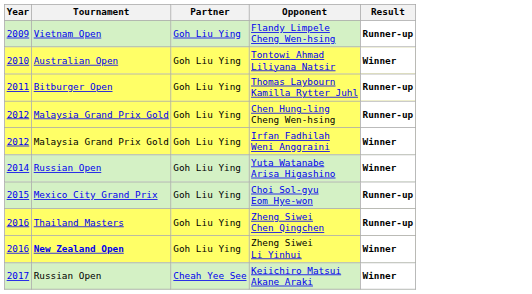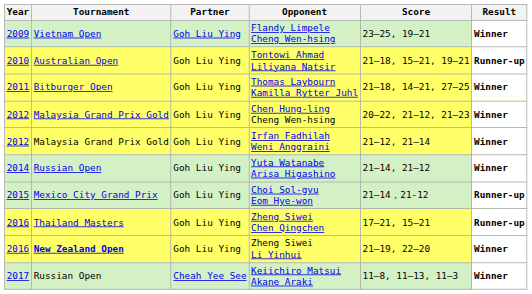+ column: Score | 23–25, 19–21 | 21–18, 15–21, 19–21 | 21–18, 14–21, 27–25 | 20–22, 21–12, 21–23 | 21–12, 21–14 | 21–14, 21–12 | 21–14，21-12 | 17–21, 15–21 | 21–19, 22–20 | 11–8, 11–13, 11–3
Flandy Limpele Cheng Wen-hsing | Result: Runner-up -> Winner
Tontowi Ahmad Liliyana Natsir | Result: Winner -> Runner-up
Thomas Laybourn Kamilla Rytter Juhl | Result: Runner-up -> Winner
Chen Hung-ling Cheng Wen-hsing | Result: Runner-up -> Winner
